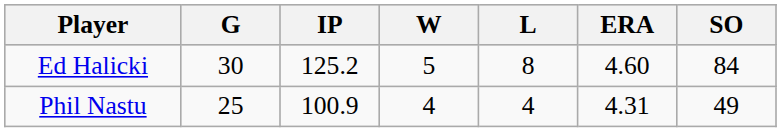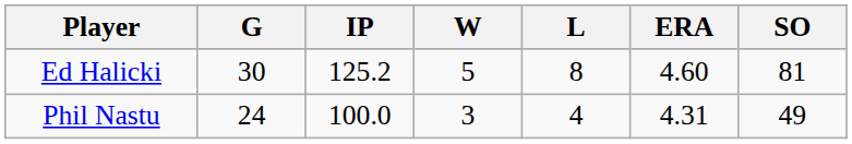Ed Halicki | SO: 84 -> 81
Phil Nastu | G: 25 -> 24
Phil Nastu | IP: 100.9 -> 100.0
Phil Nastu | W: 4 -> 3
